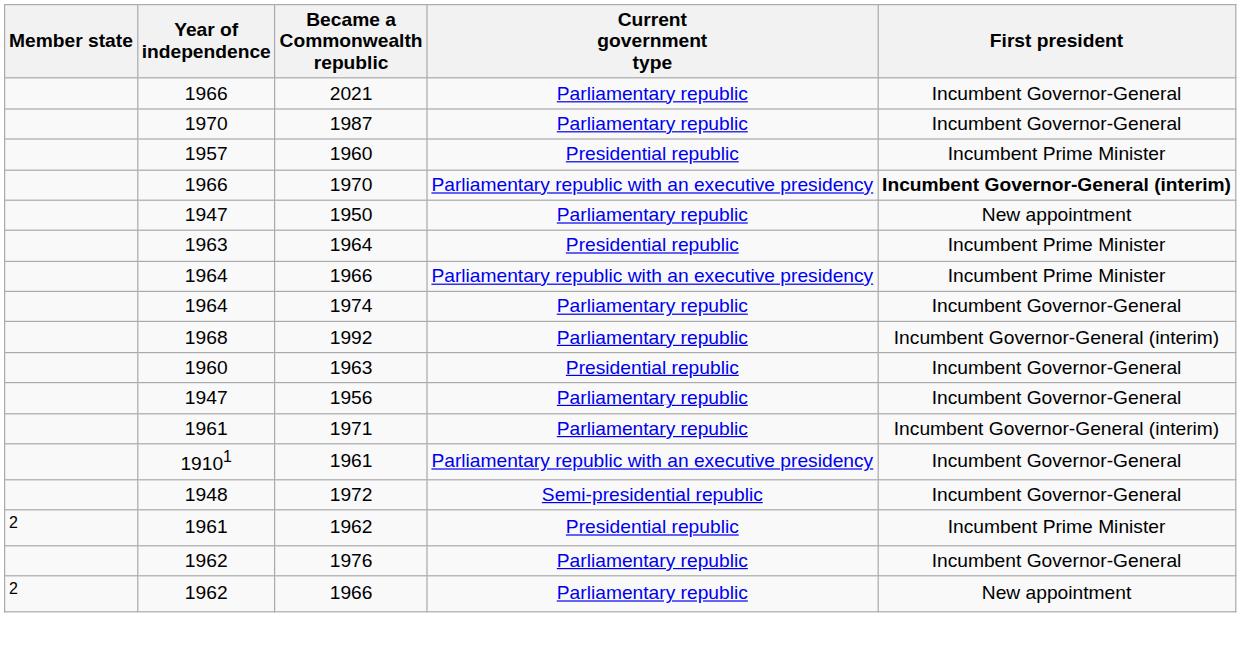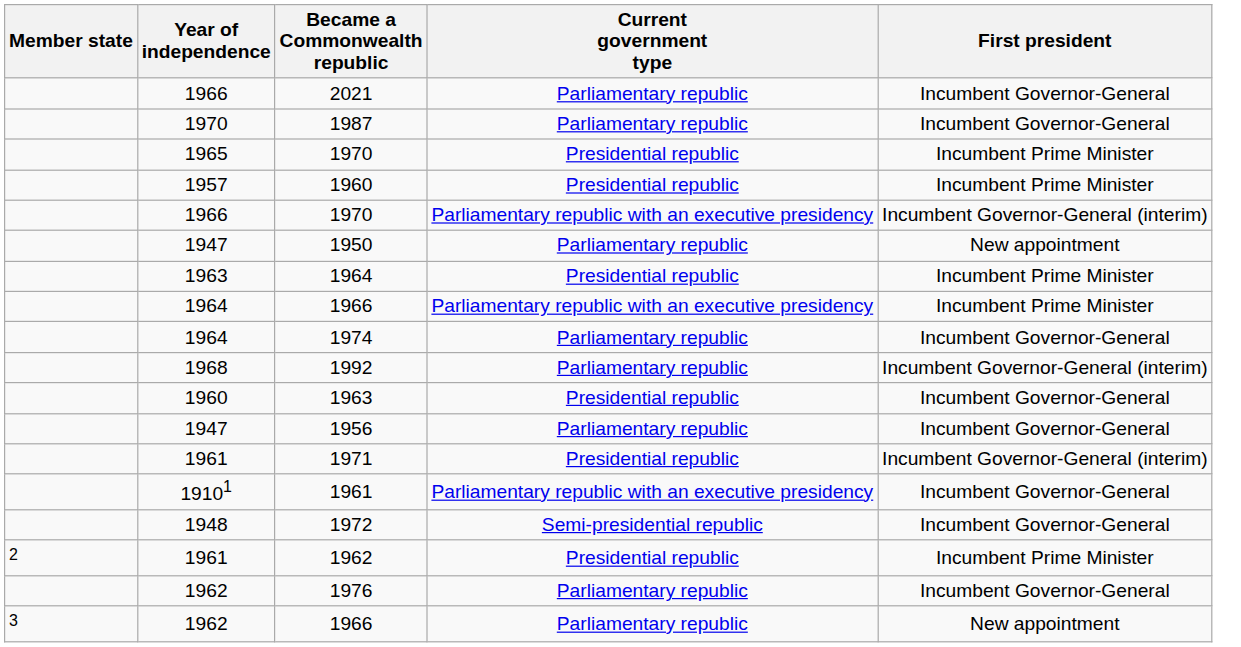+ row: 1965 | 1970 | Presidential republic | Incumbent Prime Minister
1966 / 1970 | First president: bold -> normal
1971 | Current government type: Parliamentary republic -> Presidential republic
1962 / 1966 | Member state: 2 -> 3
